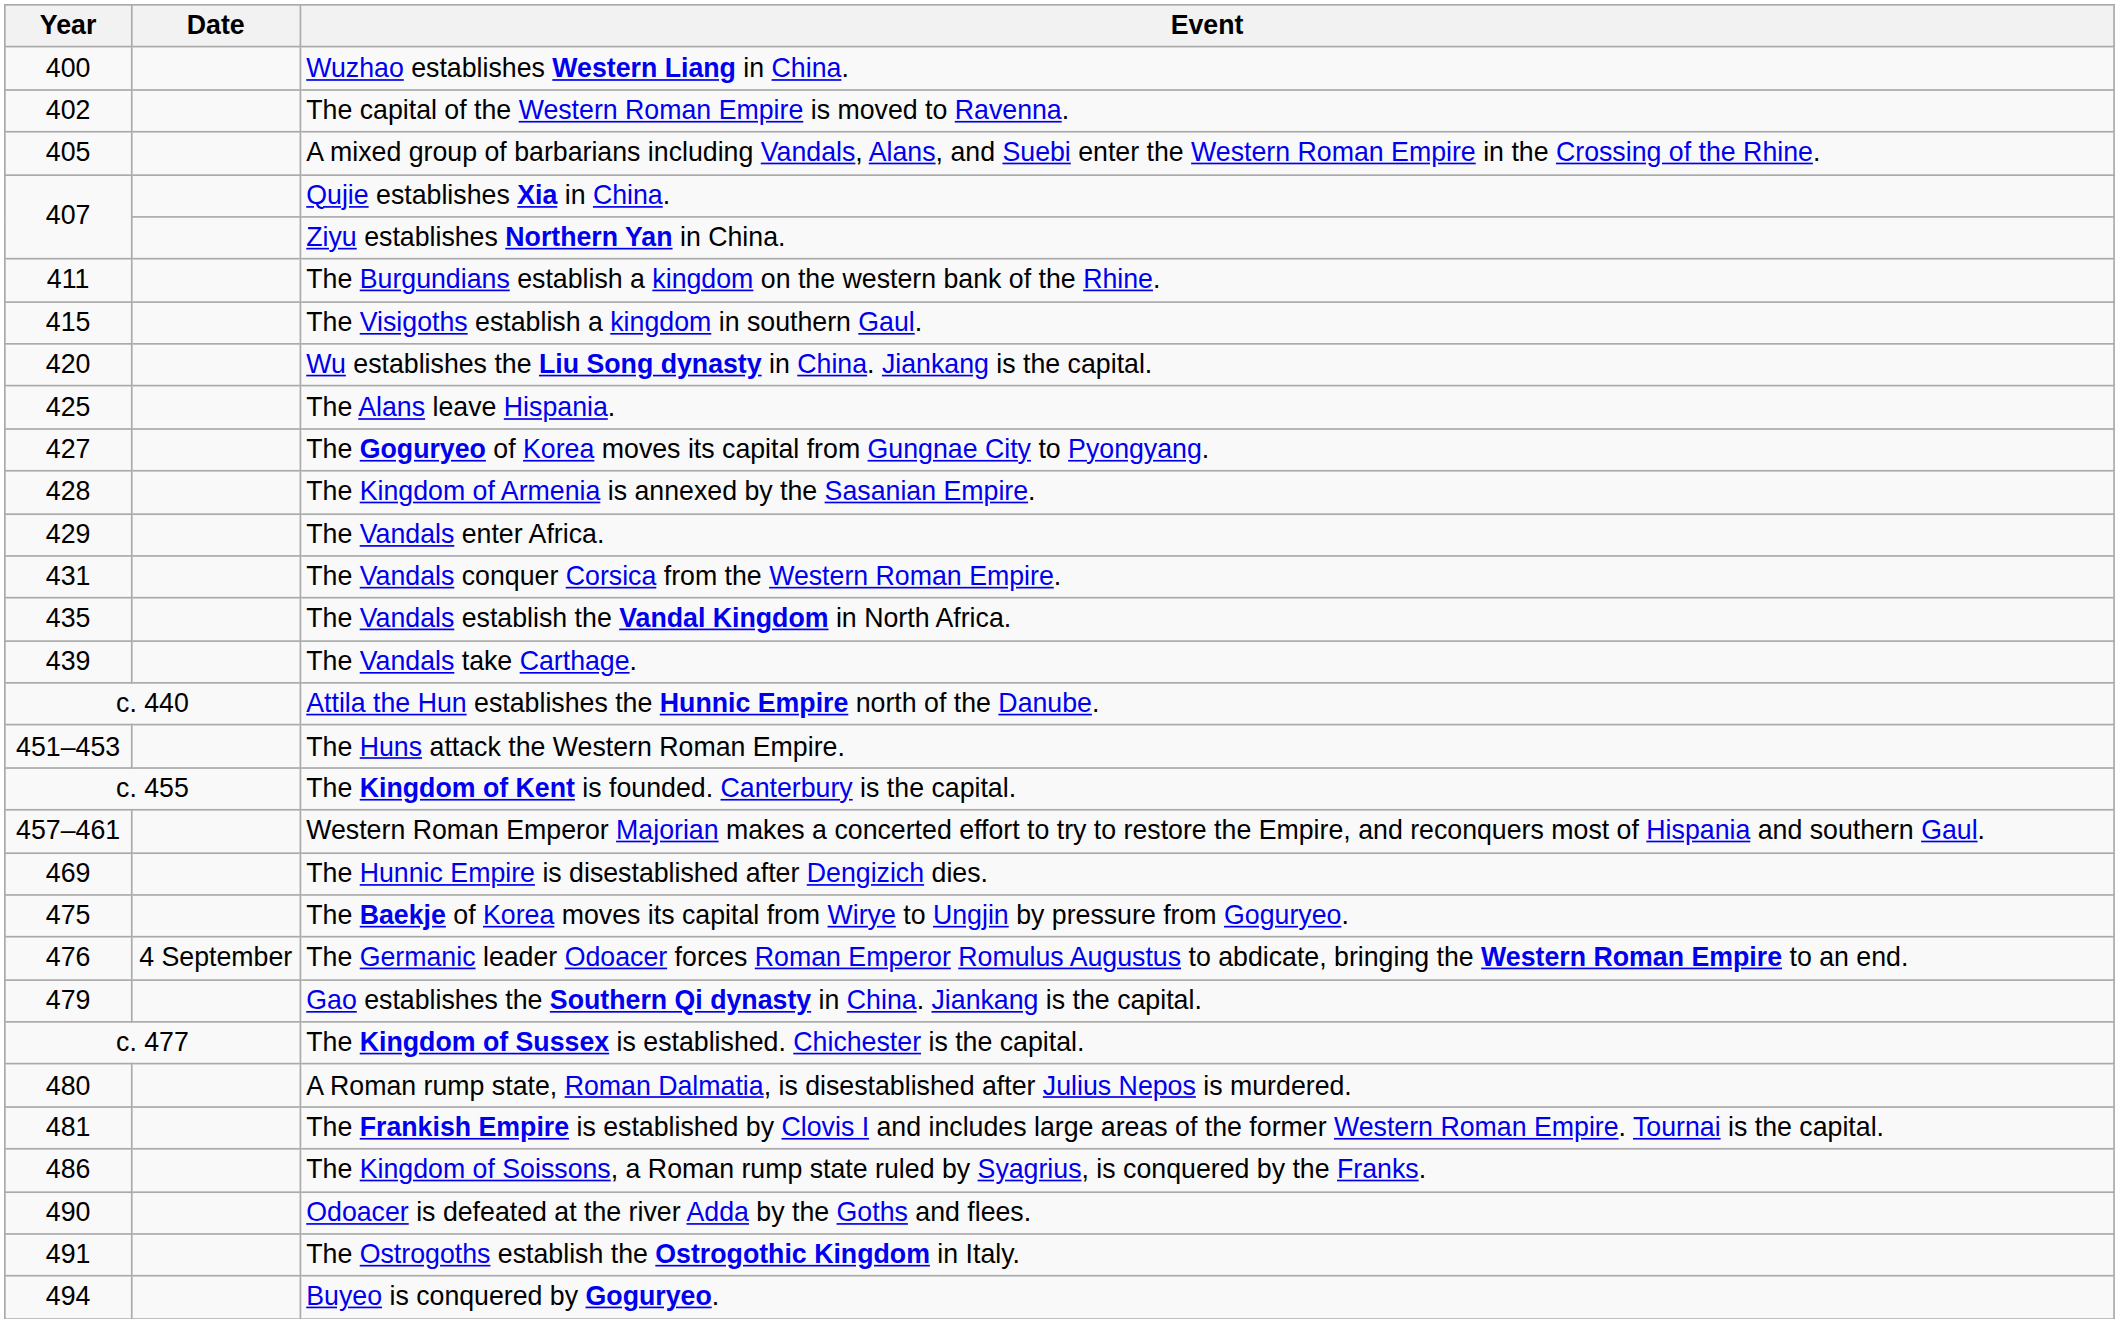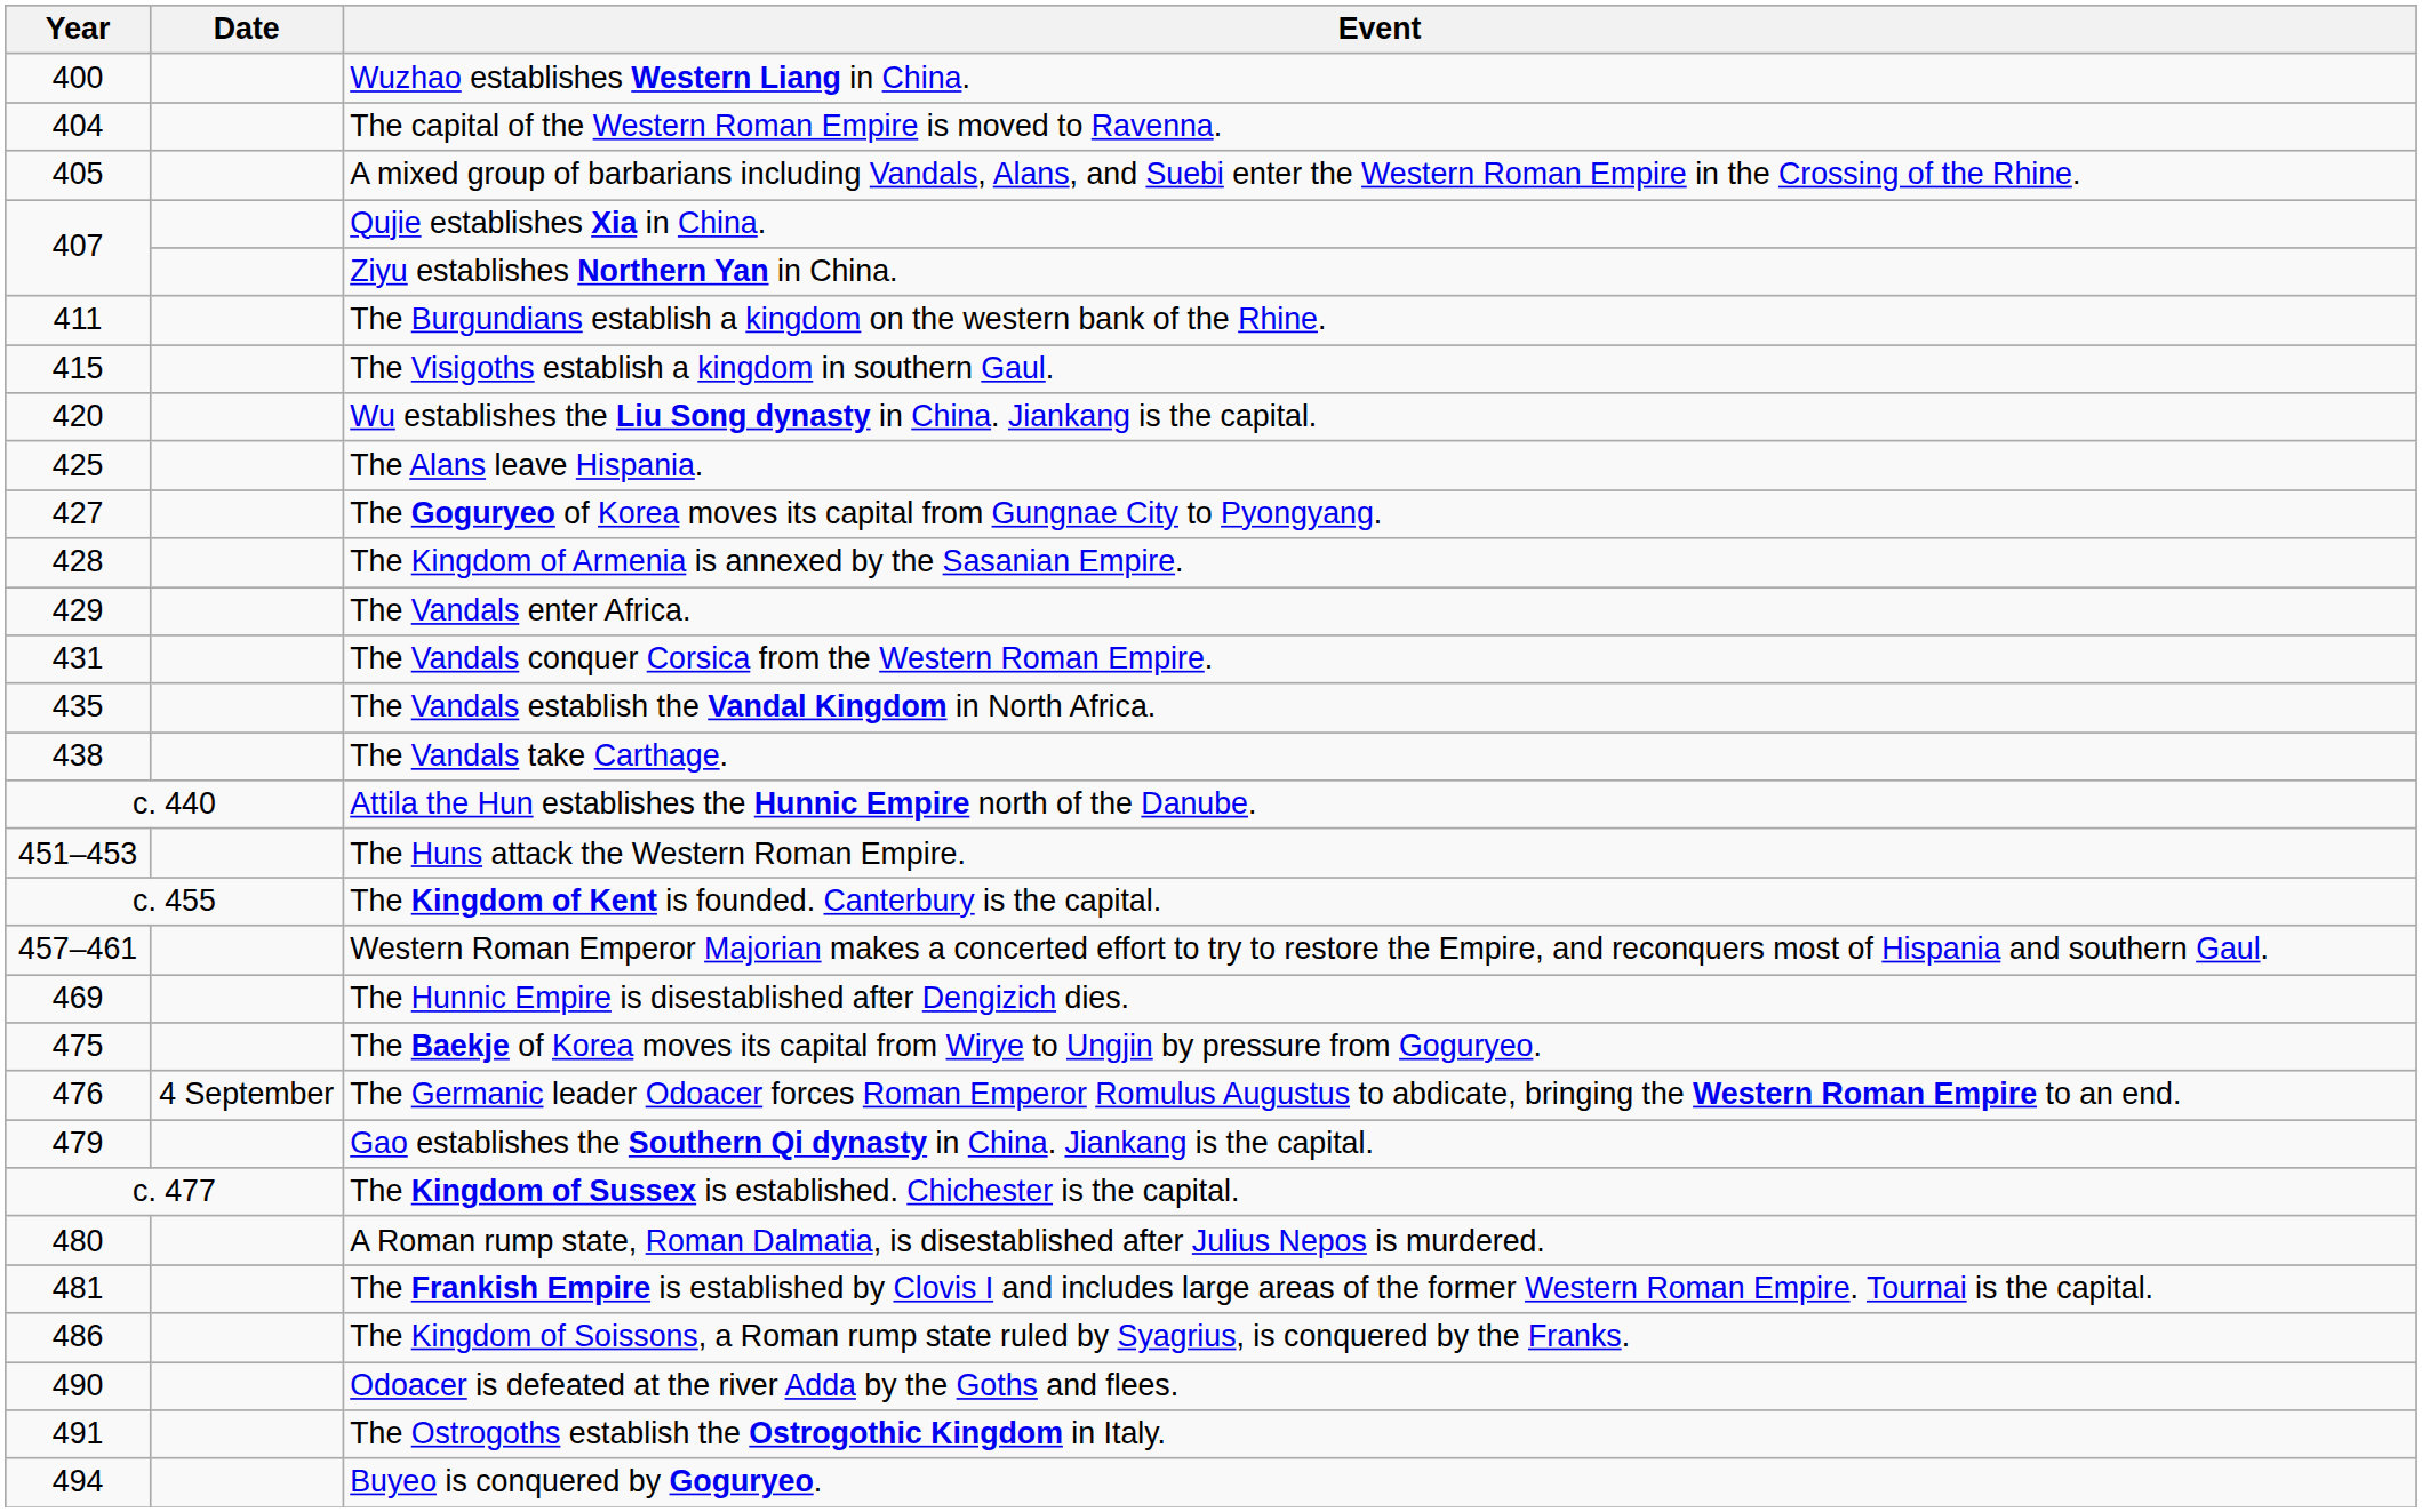The capital of the Western Roman Empire is moved to Ravenna. | Year: 402 -> 404
The Vandals take Carthage. | Year: 439 -> 438
